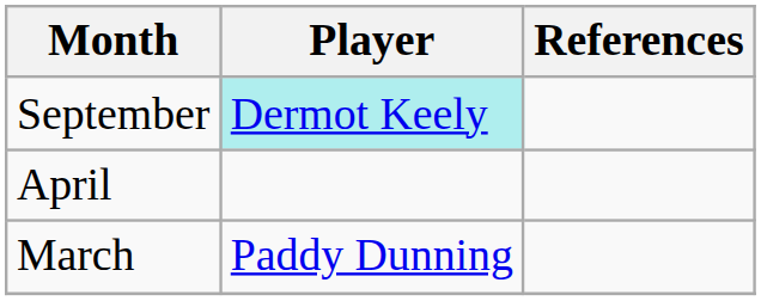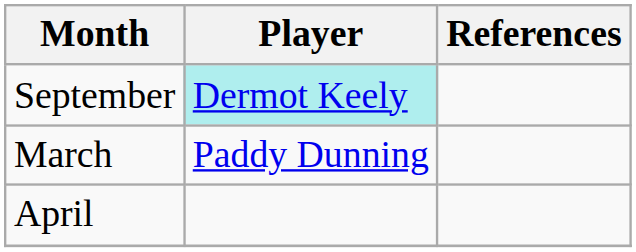rows swapped: March <-> April
